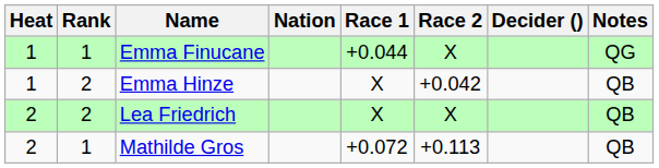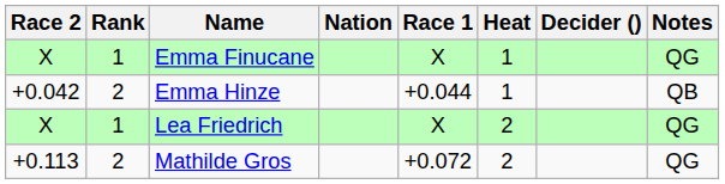columns swapped: Heat <-> Race 2
Emma Finucane | Race 1: +0.044 -> X
Emma Hinze | Race 1: X -> +0.044
Lea Friedrich | Rank: 2 -> 1
Lea Friedrich | Notes: QB -> QG
Mathilde Gros | Rank: 1 -> 2
Mathilde Gros | Notes: QB -> QG
